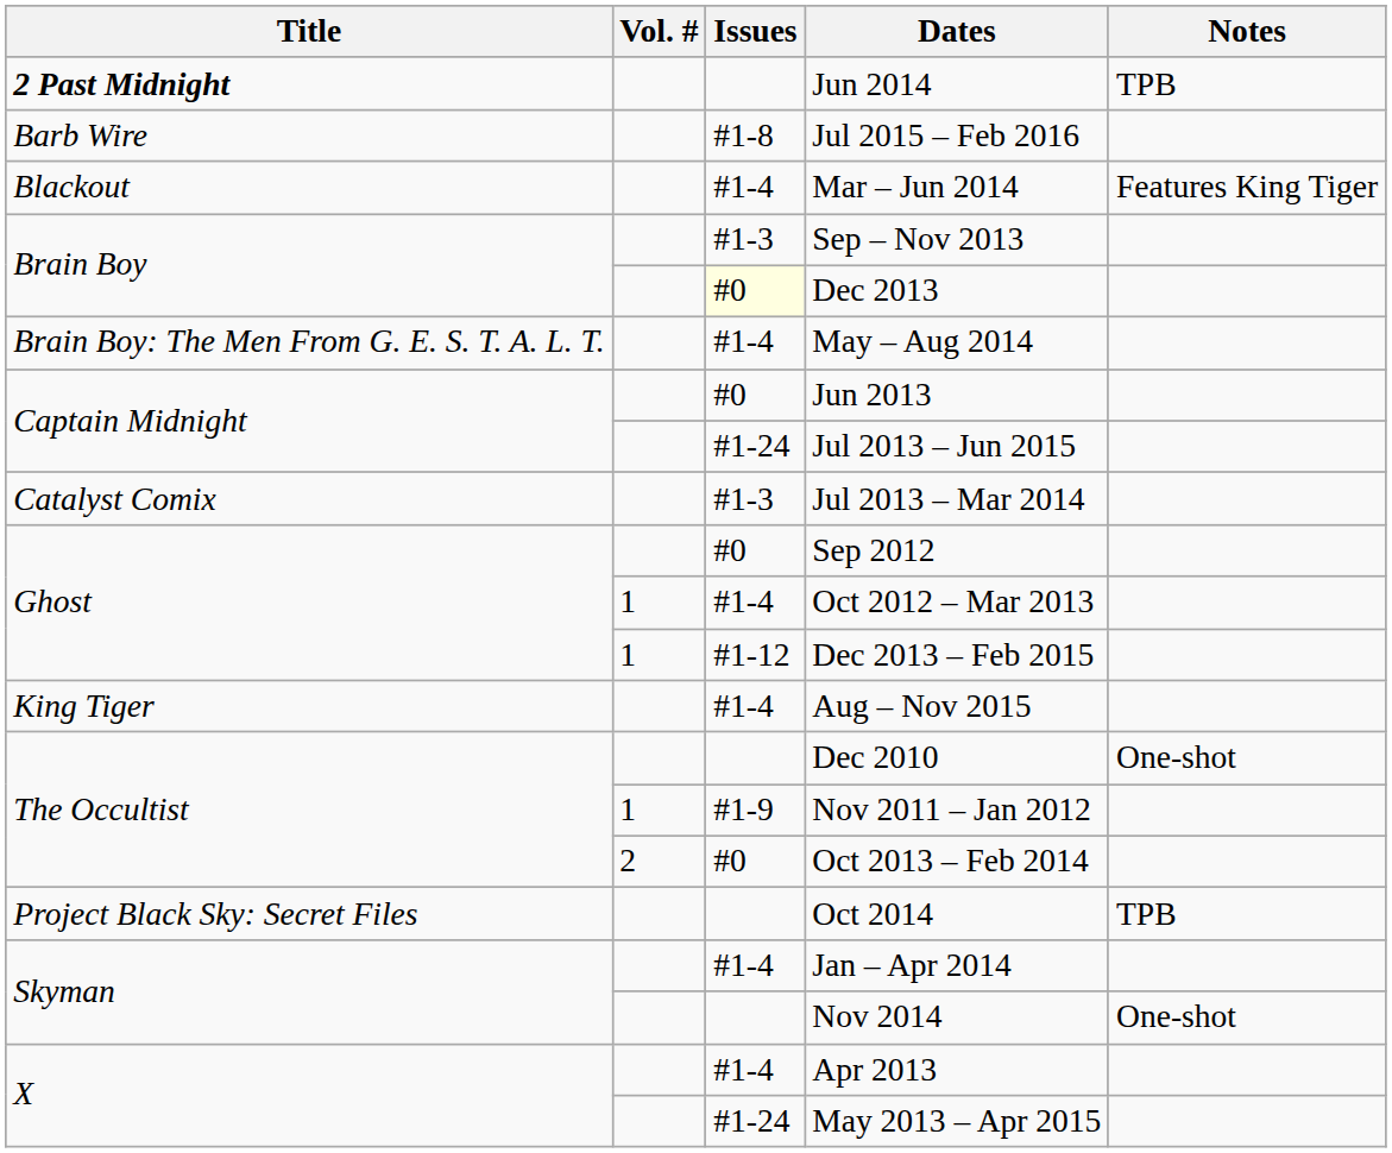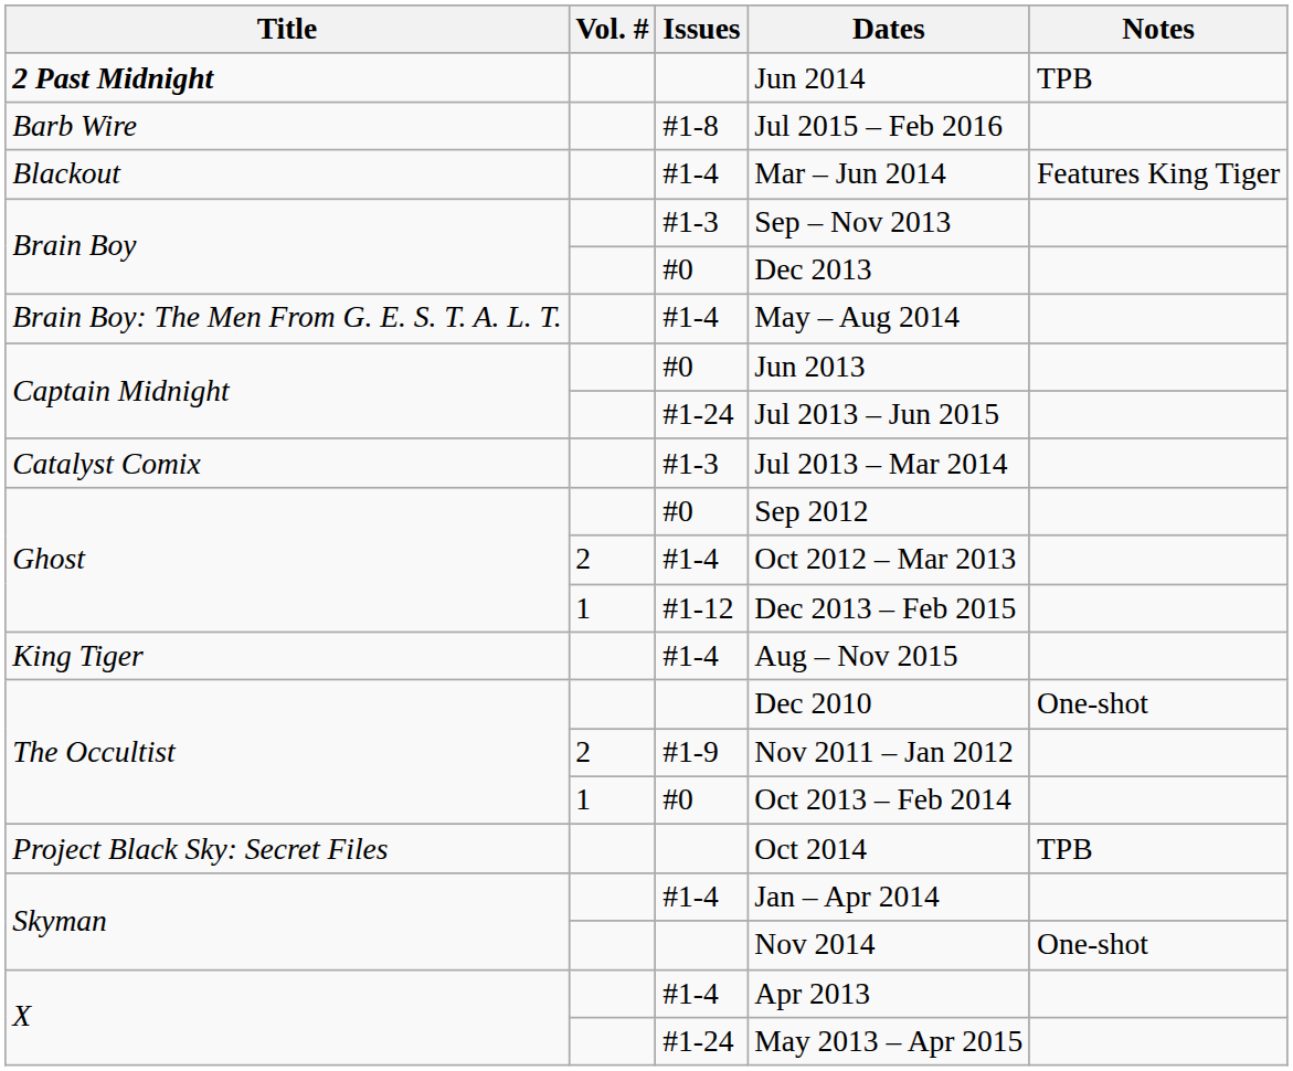Dec 2013 | Issues: lightyellow background -> no background
Oct 2012 – Mar 2013 | Vol. #: 1 -> 2
Nov 2011 – Jan 2012 | Vol. #: 1 -> 2
Oct 2013 – Feb 2014 | Vol. #: 2 -> 1
